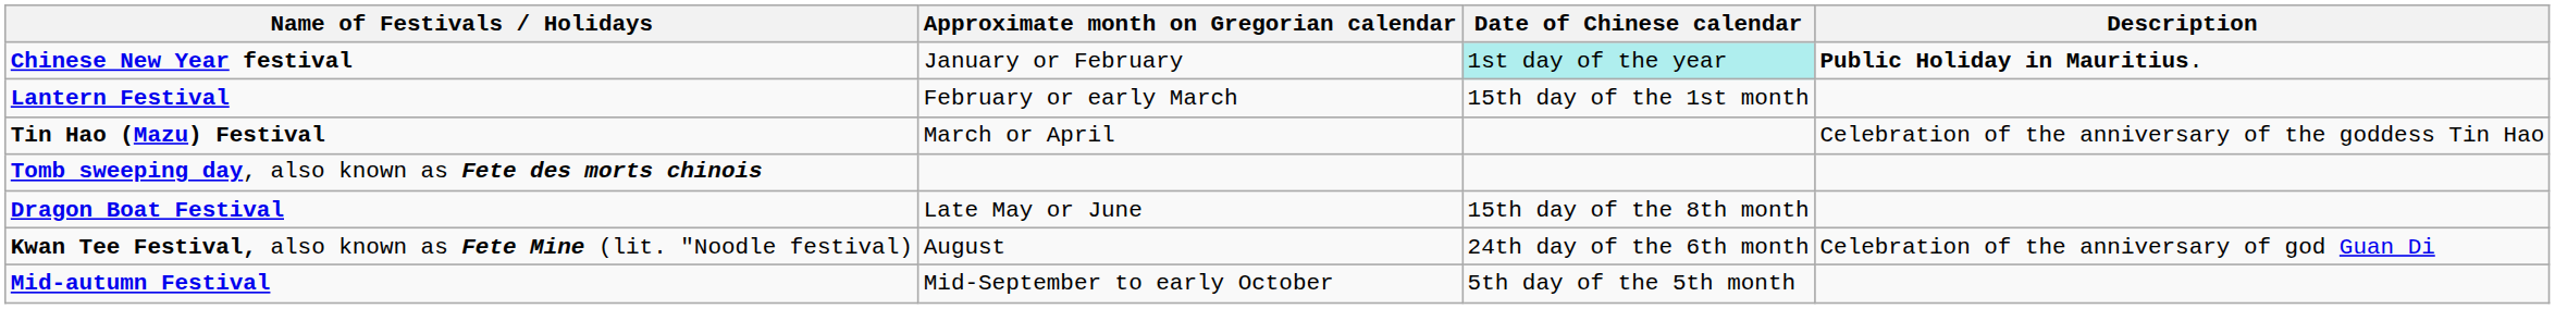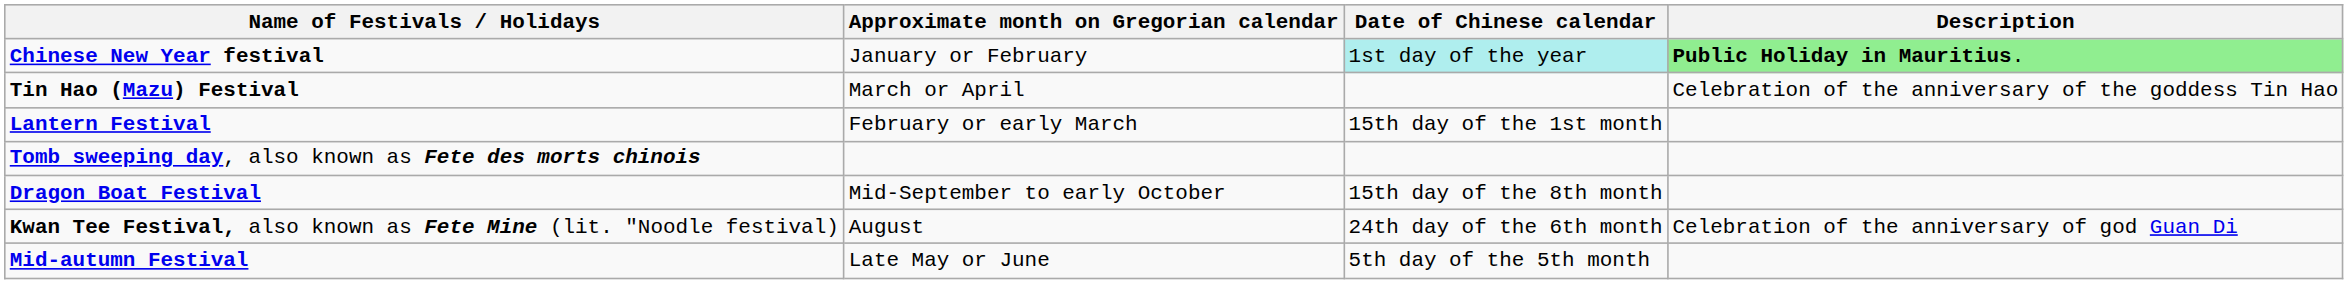Chinese New Year festival | Description: no background -> lightgreen background
rows swapped: Lantern Festival <-> Tin Hao (Mazu) Festival
Dragon Boat Festival | Approximate month on Gregorian calendar: Late May or June -> Mid-September to early October
Mid-autumn Festival | Approximate month on Gregorian calendar: Mid-September to early October -> Late May or June
